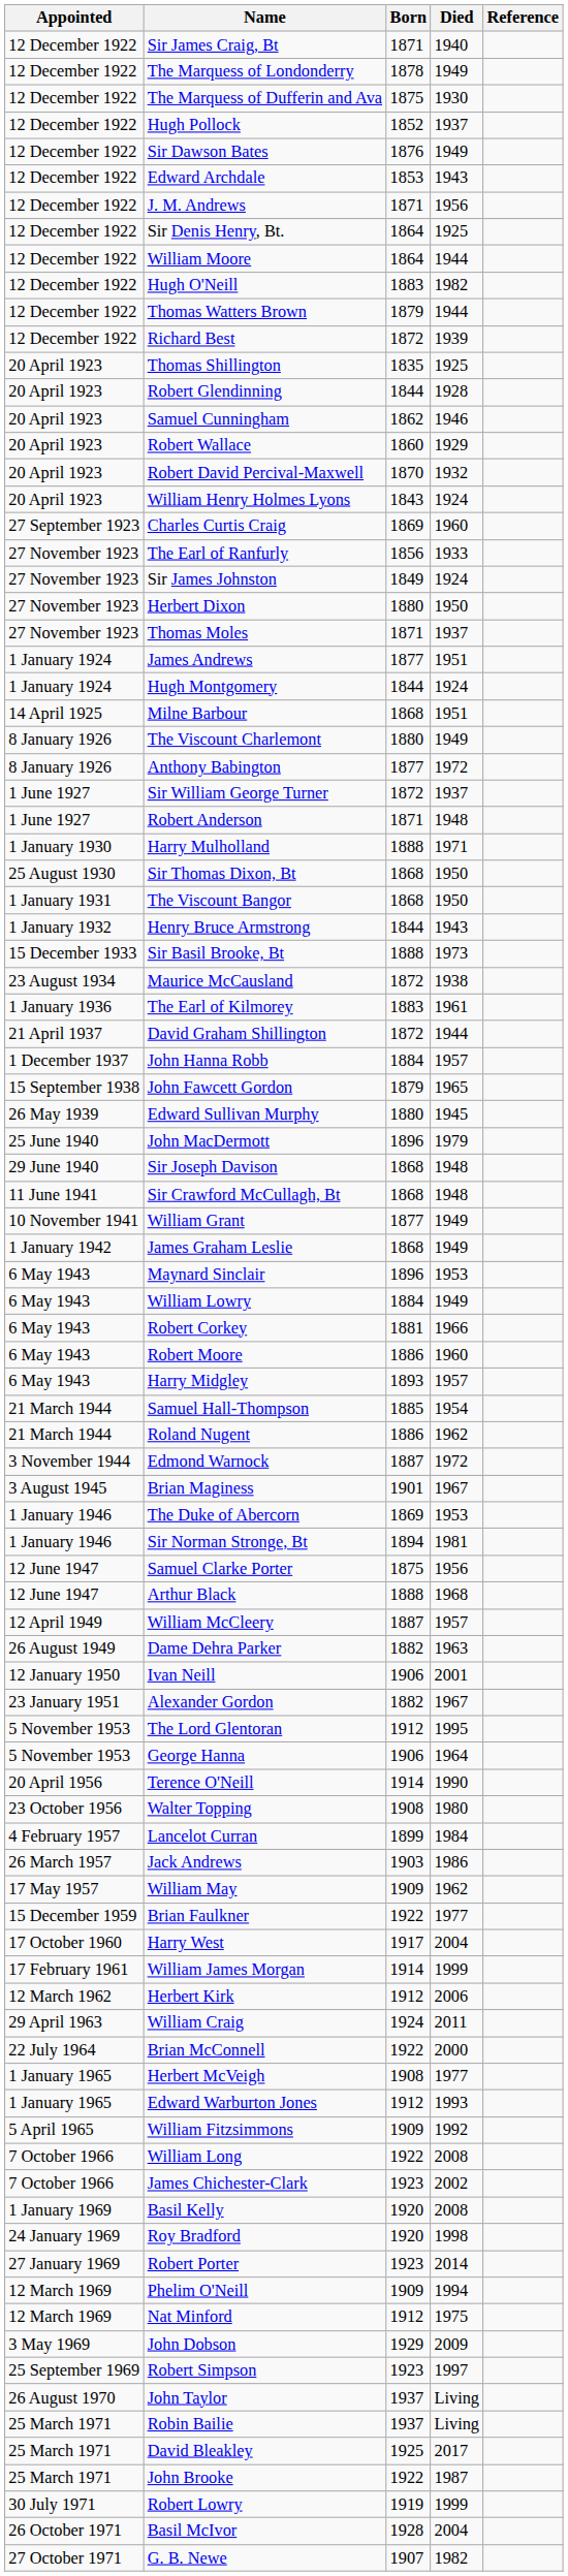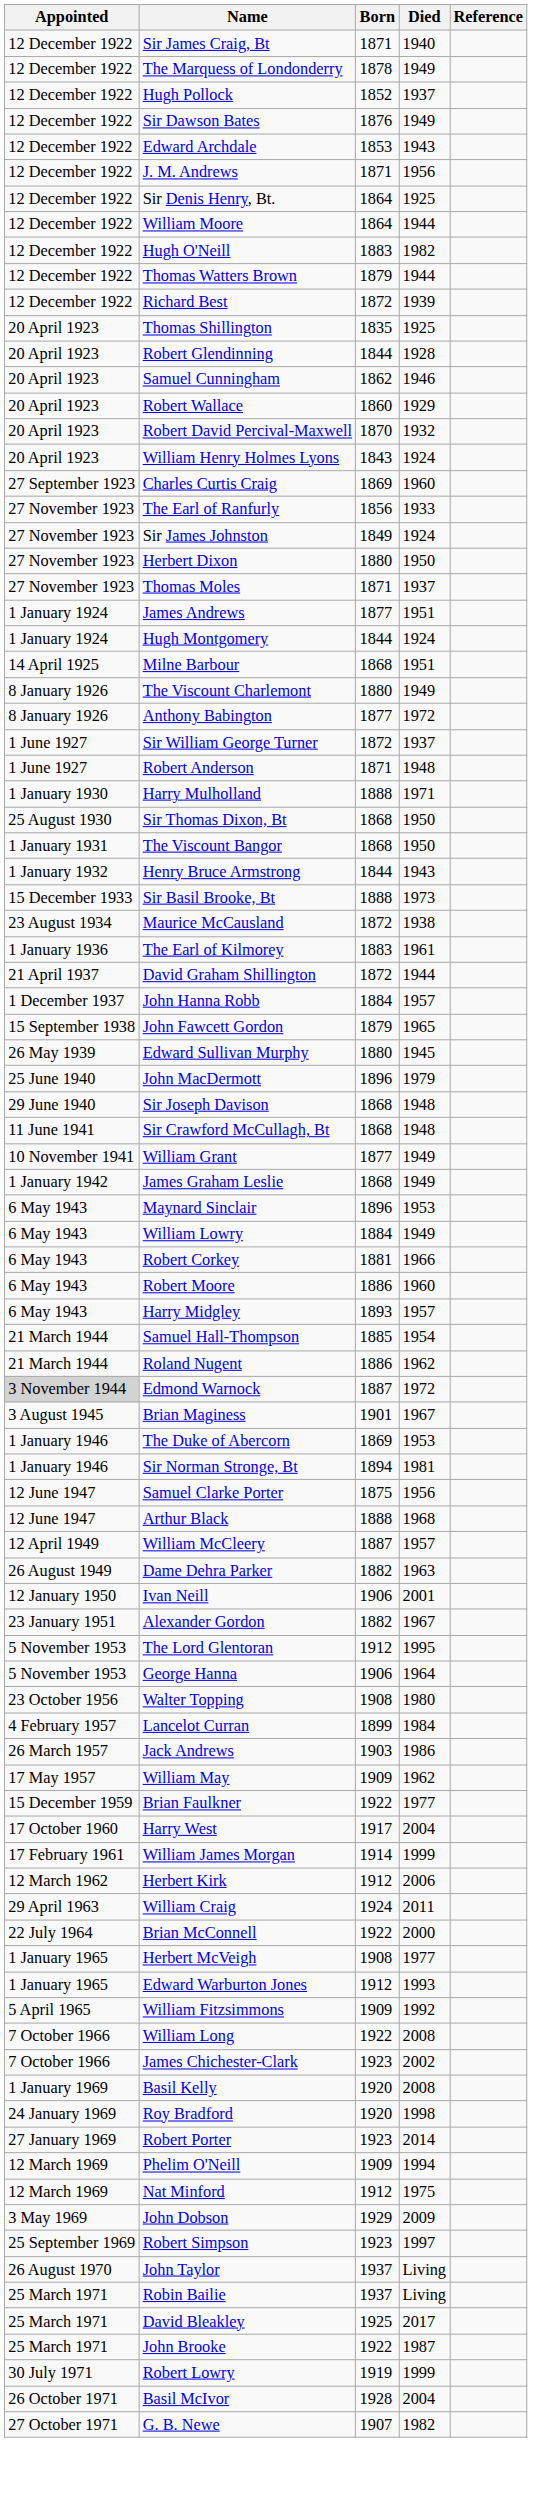- row: 12 December 1922 | The Marquess of Dufferin and Ava | 1875 | 1930
Edmond Warnock | Appointed: no background -> lightgrey background
- row: 20 April 1956 | Terence O'Neill | 1914 | 1990
